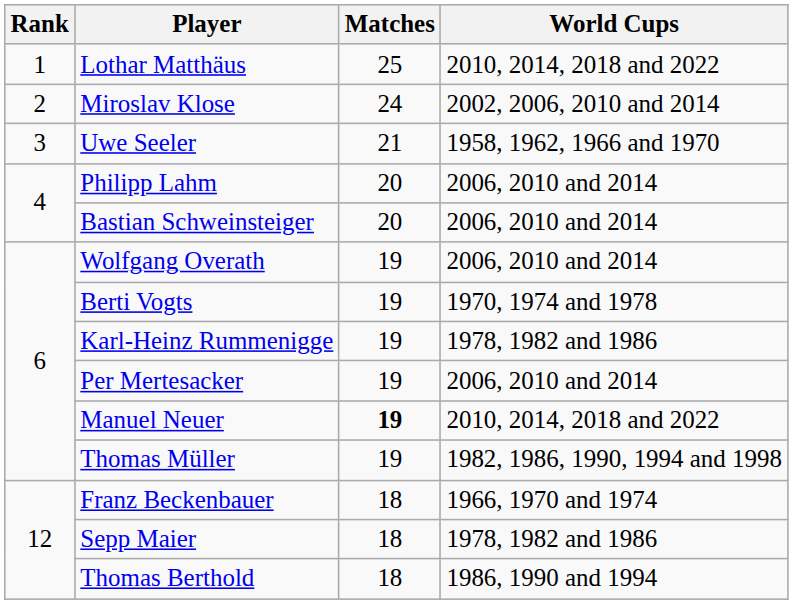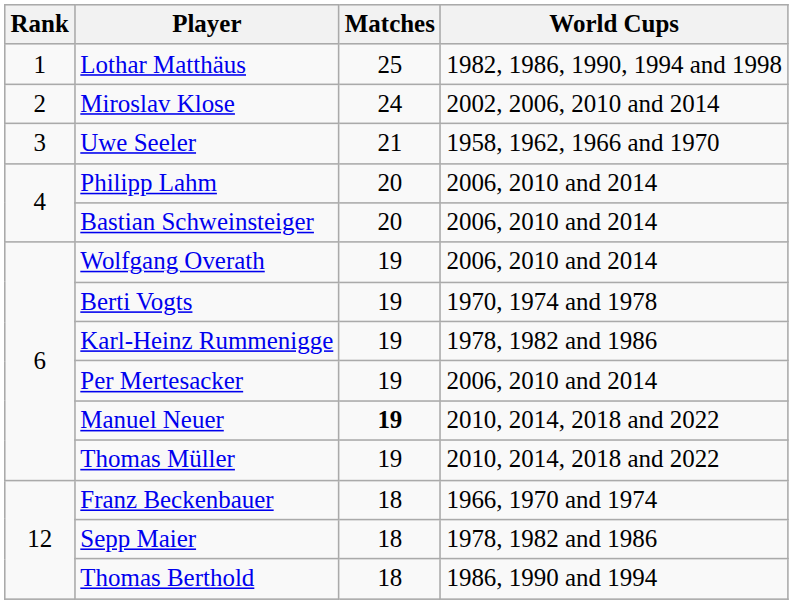Lothar Matthäus | World Cups: 2010, 2014, 2018 and 2022 -> 1982, 1986, 1990, 1994 and 1998
Thomas Müller | World Cups: 1982, 1986, 1990, 1994 and 1998 -> 2010, 2014, 2018 and 2022
